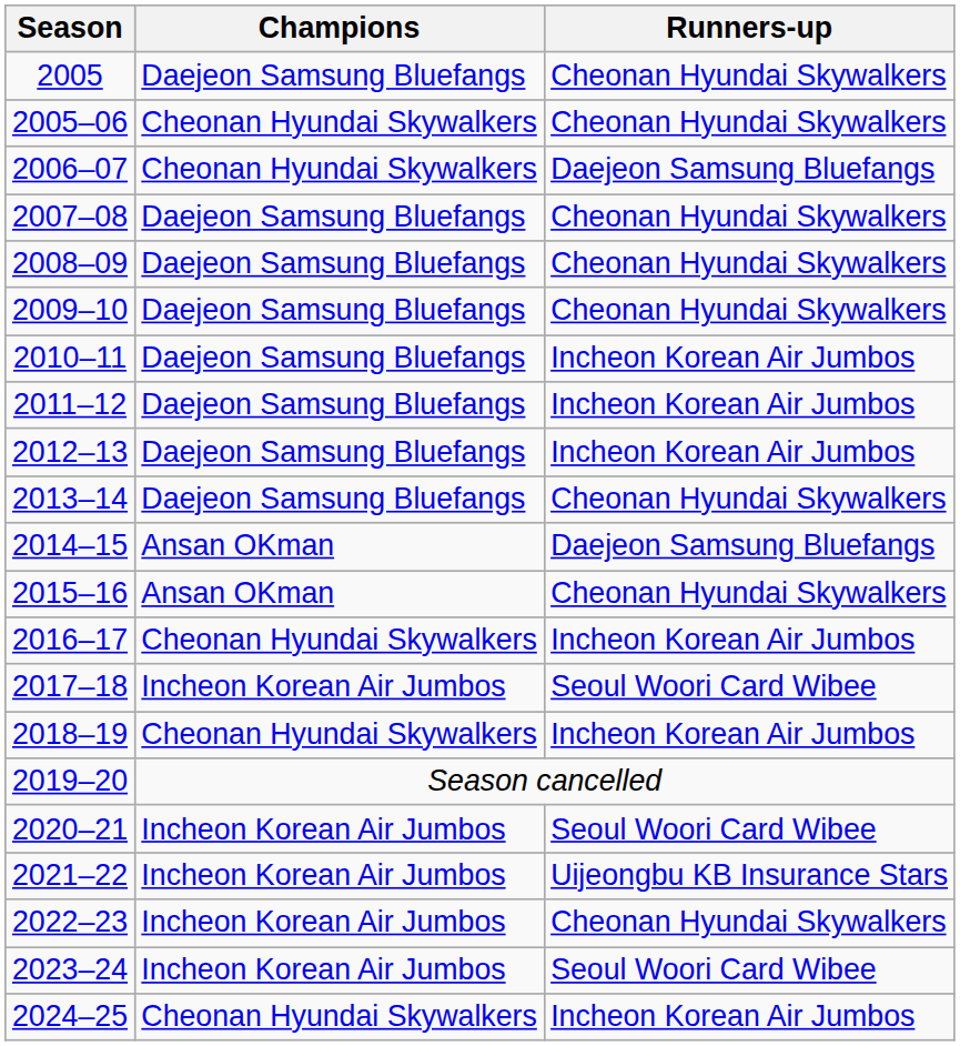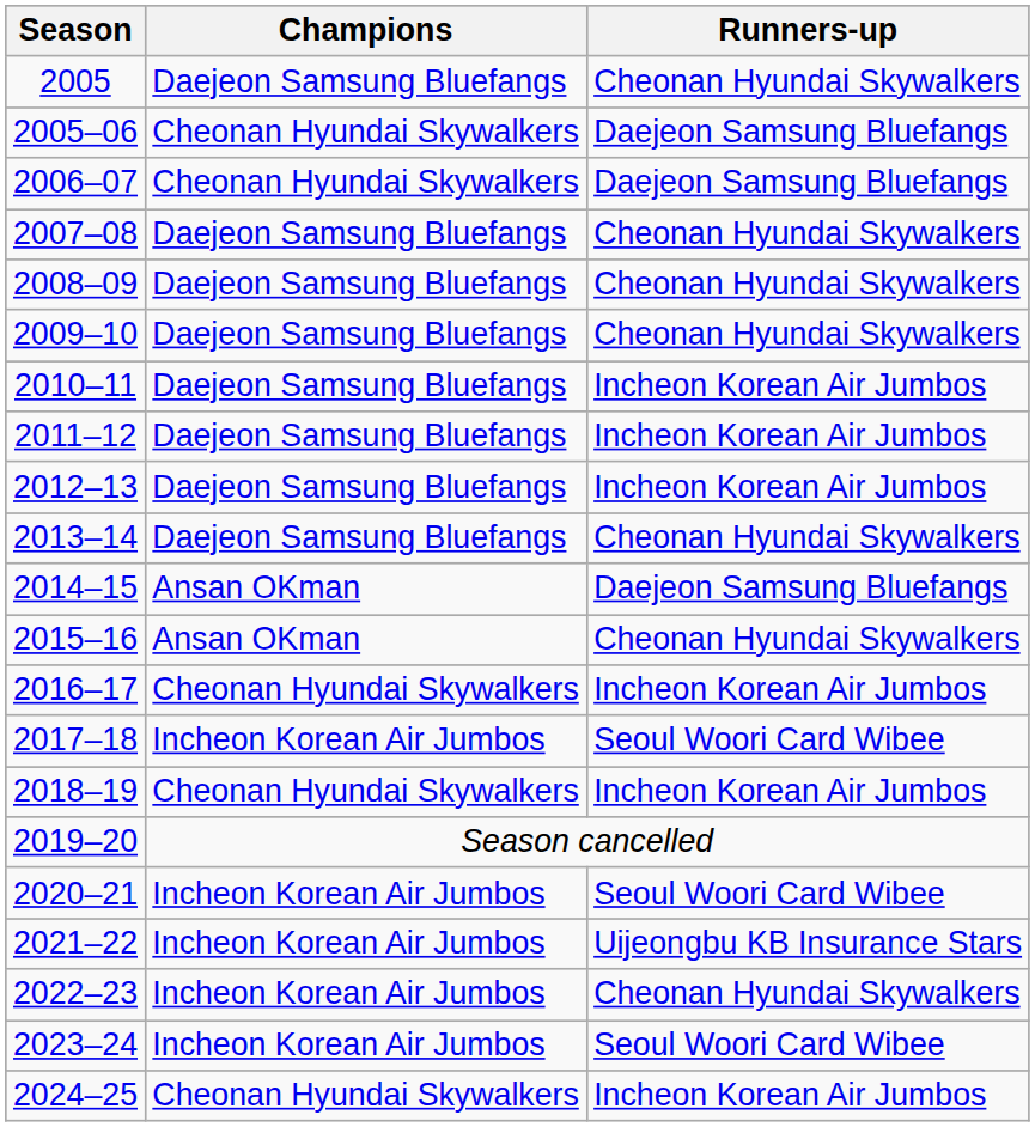2005–06 | Runners-up: Cheonan Hyundai Skywalkers -> Daejeon Samsung Bluefangs
